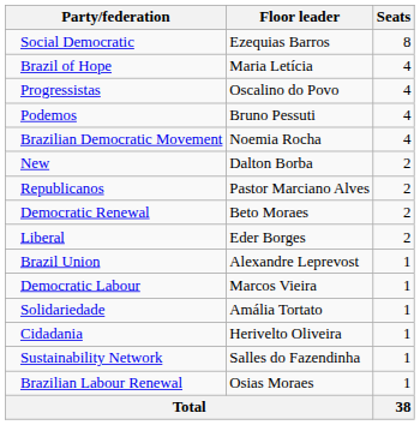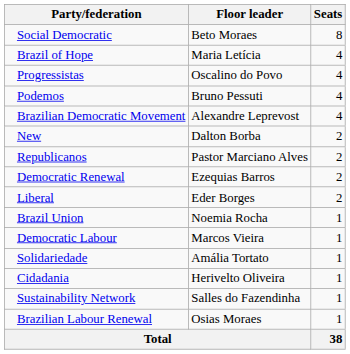Social Democratic | Floor leader: Ezequias Barros -> Beto Moraes
Brazilian Democratic Movement | Floor leader: Noemia Rocha -> Alexandre Leprevost
Democratic Renewal | Floor leader: Beto Moraes -> Ezequias Barros
Brazil Union | Floor leader: Alexandre Leprevost -> Noemia Rocha
